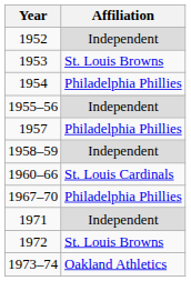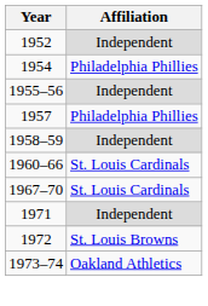- row: 1953 | St. Louis Browns
1967–70 | Affiliation: Philadelphia Phillies -> St. Louis Cardinals
